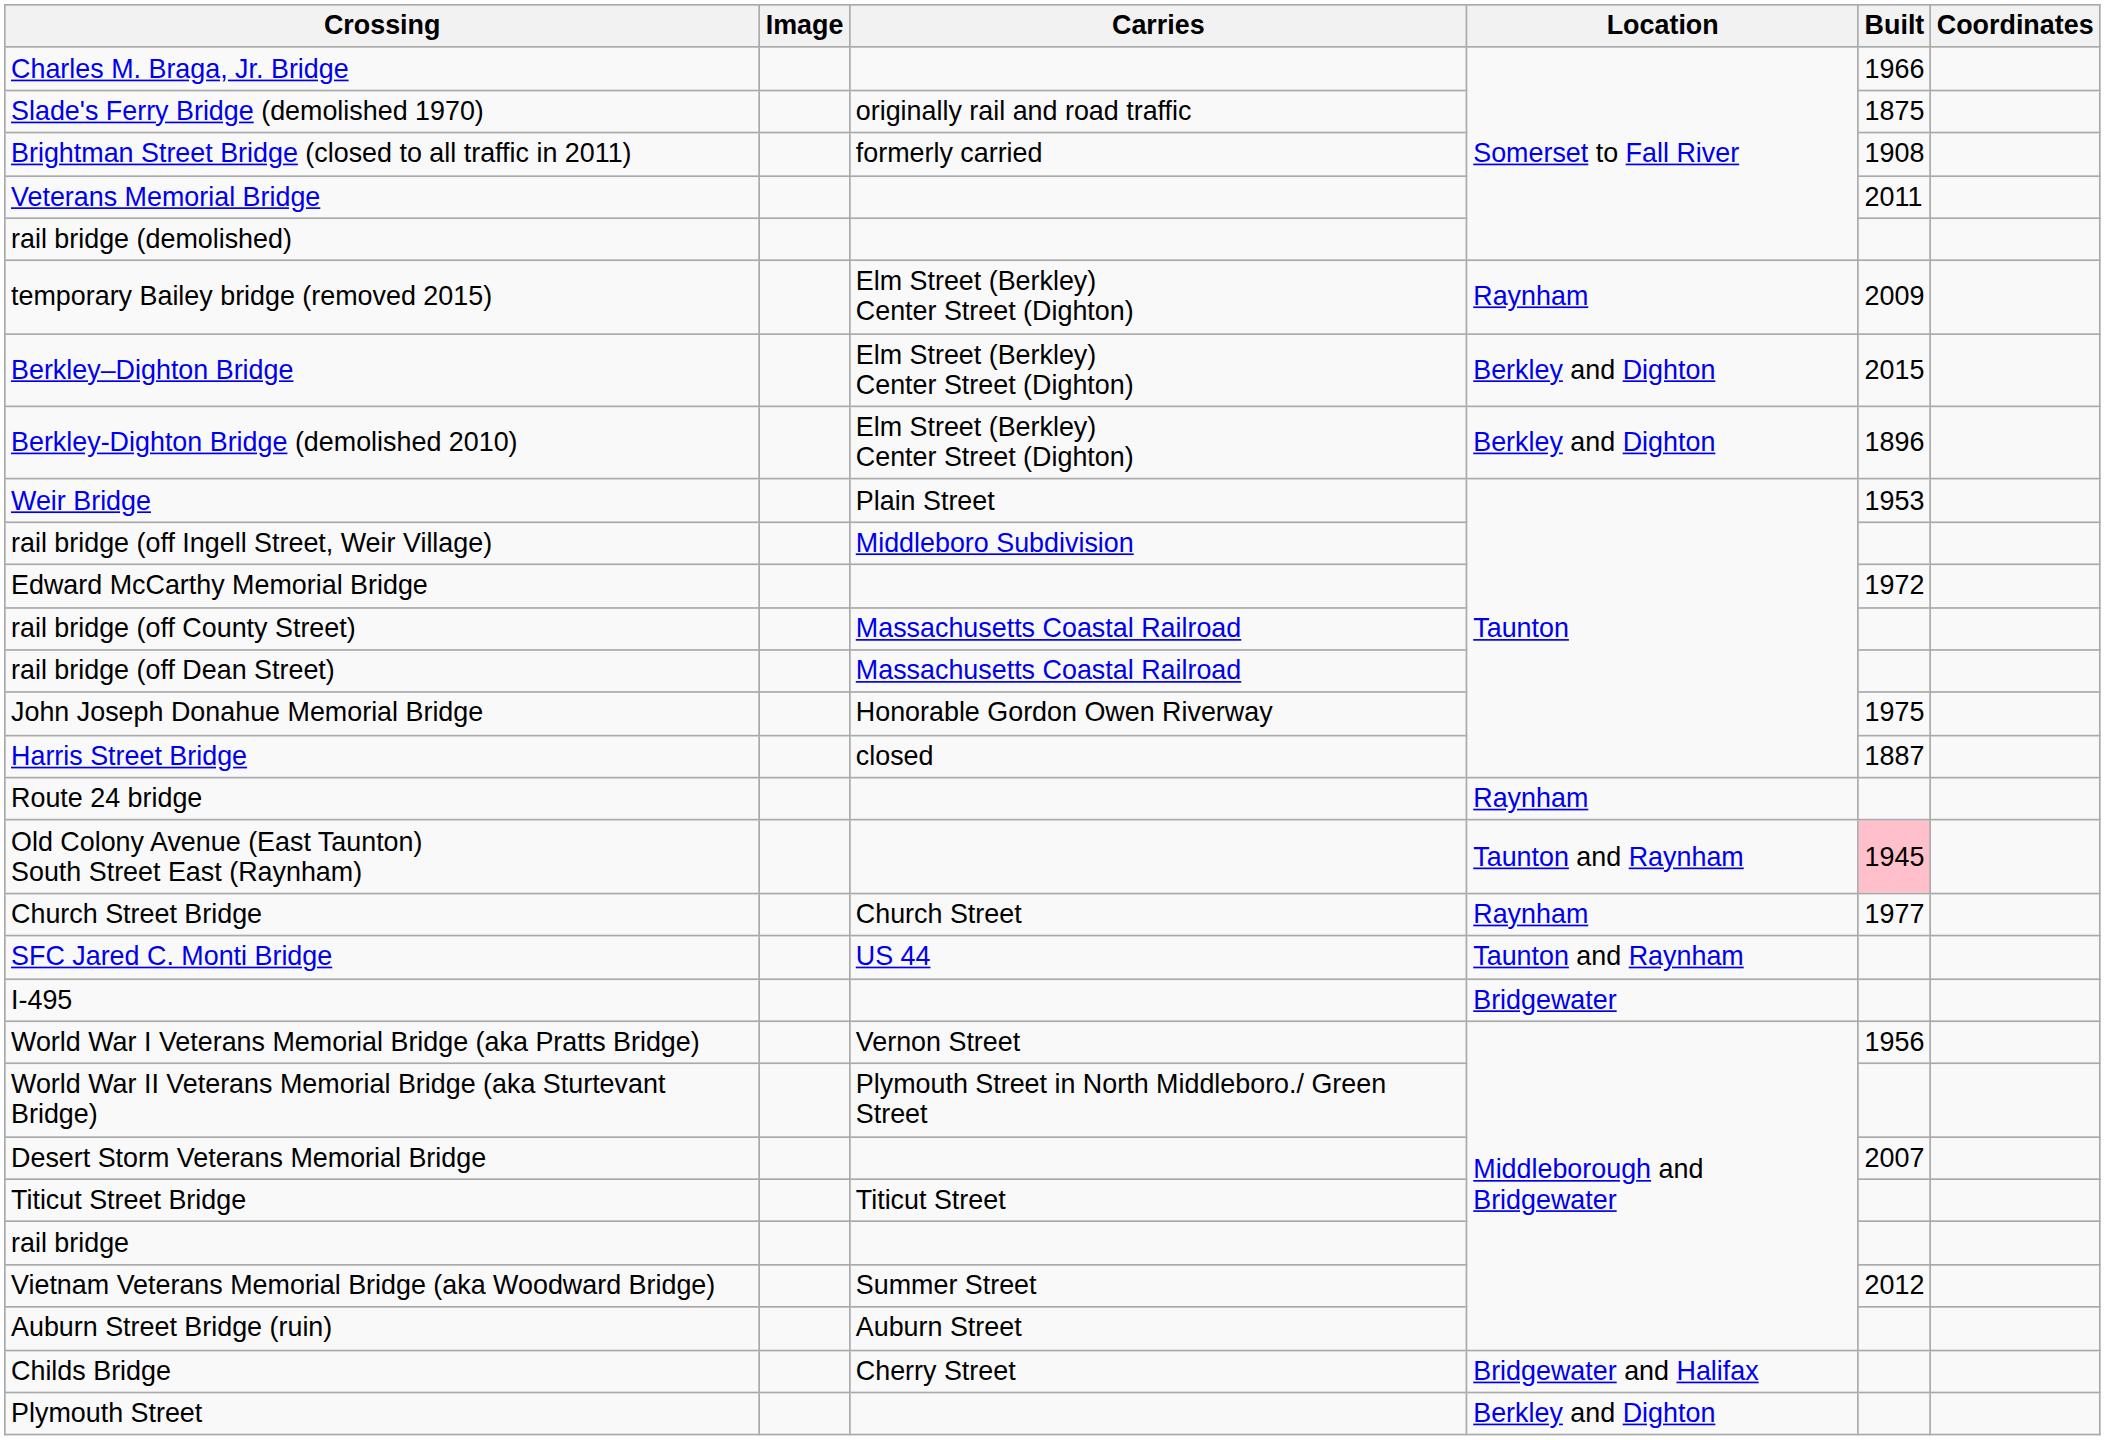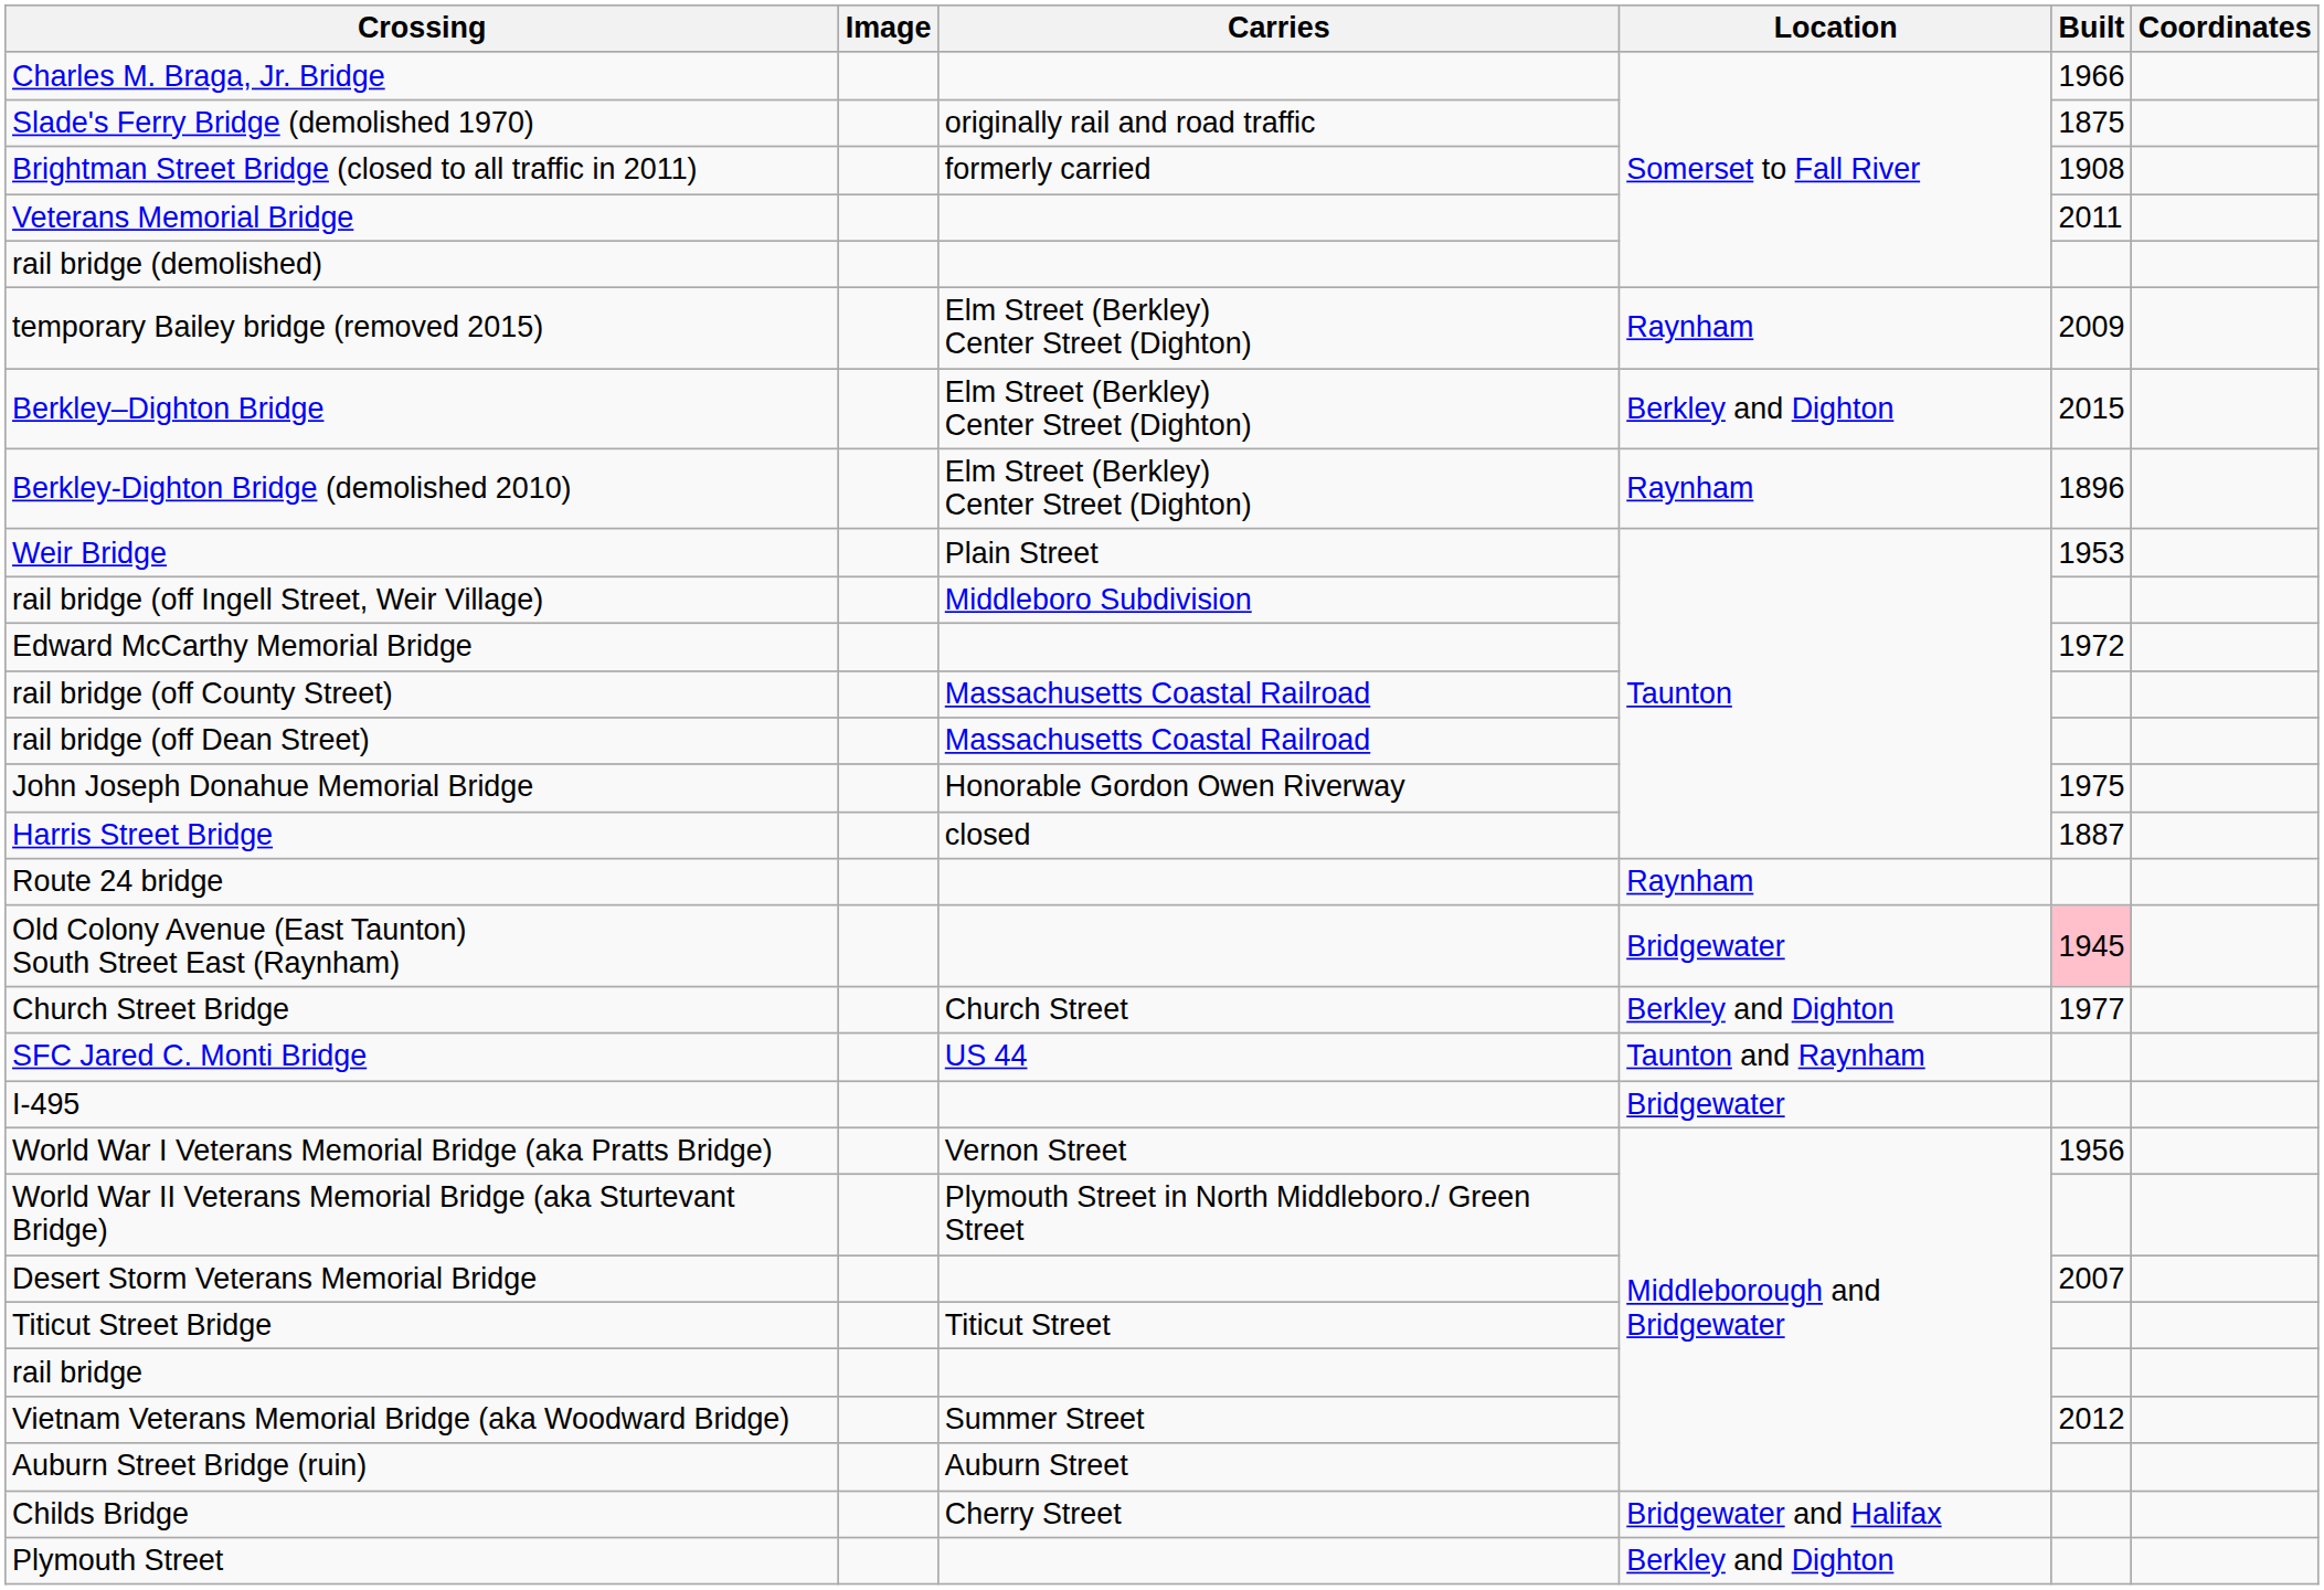Berkley-Dighton Bridge (demolished 2010) | Location: Berkley and Dighton -> Raynham
Old Colony Avenue (East Taunton) South Street East (Raynham) | Location: Taunton and Raynham -> Bridgewater
Church Street Bridge | Location: Raynham -> Berkley and Dighton
